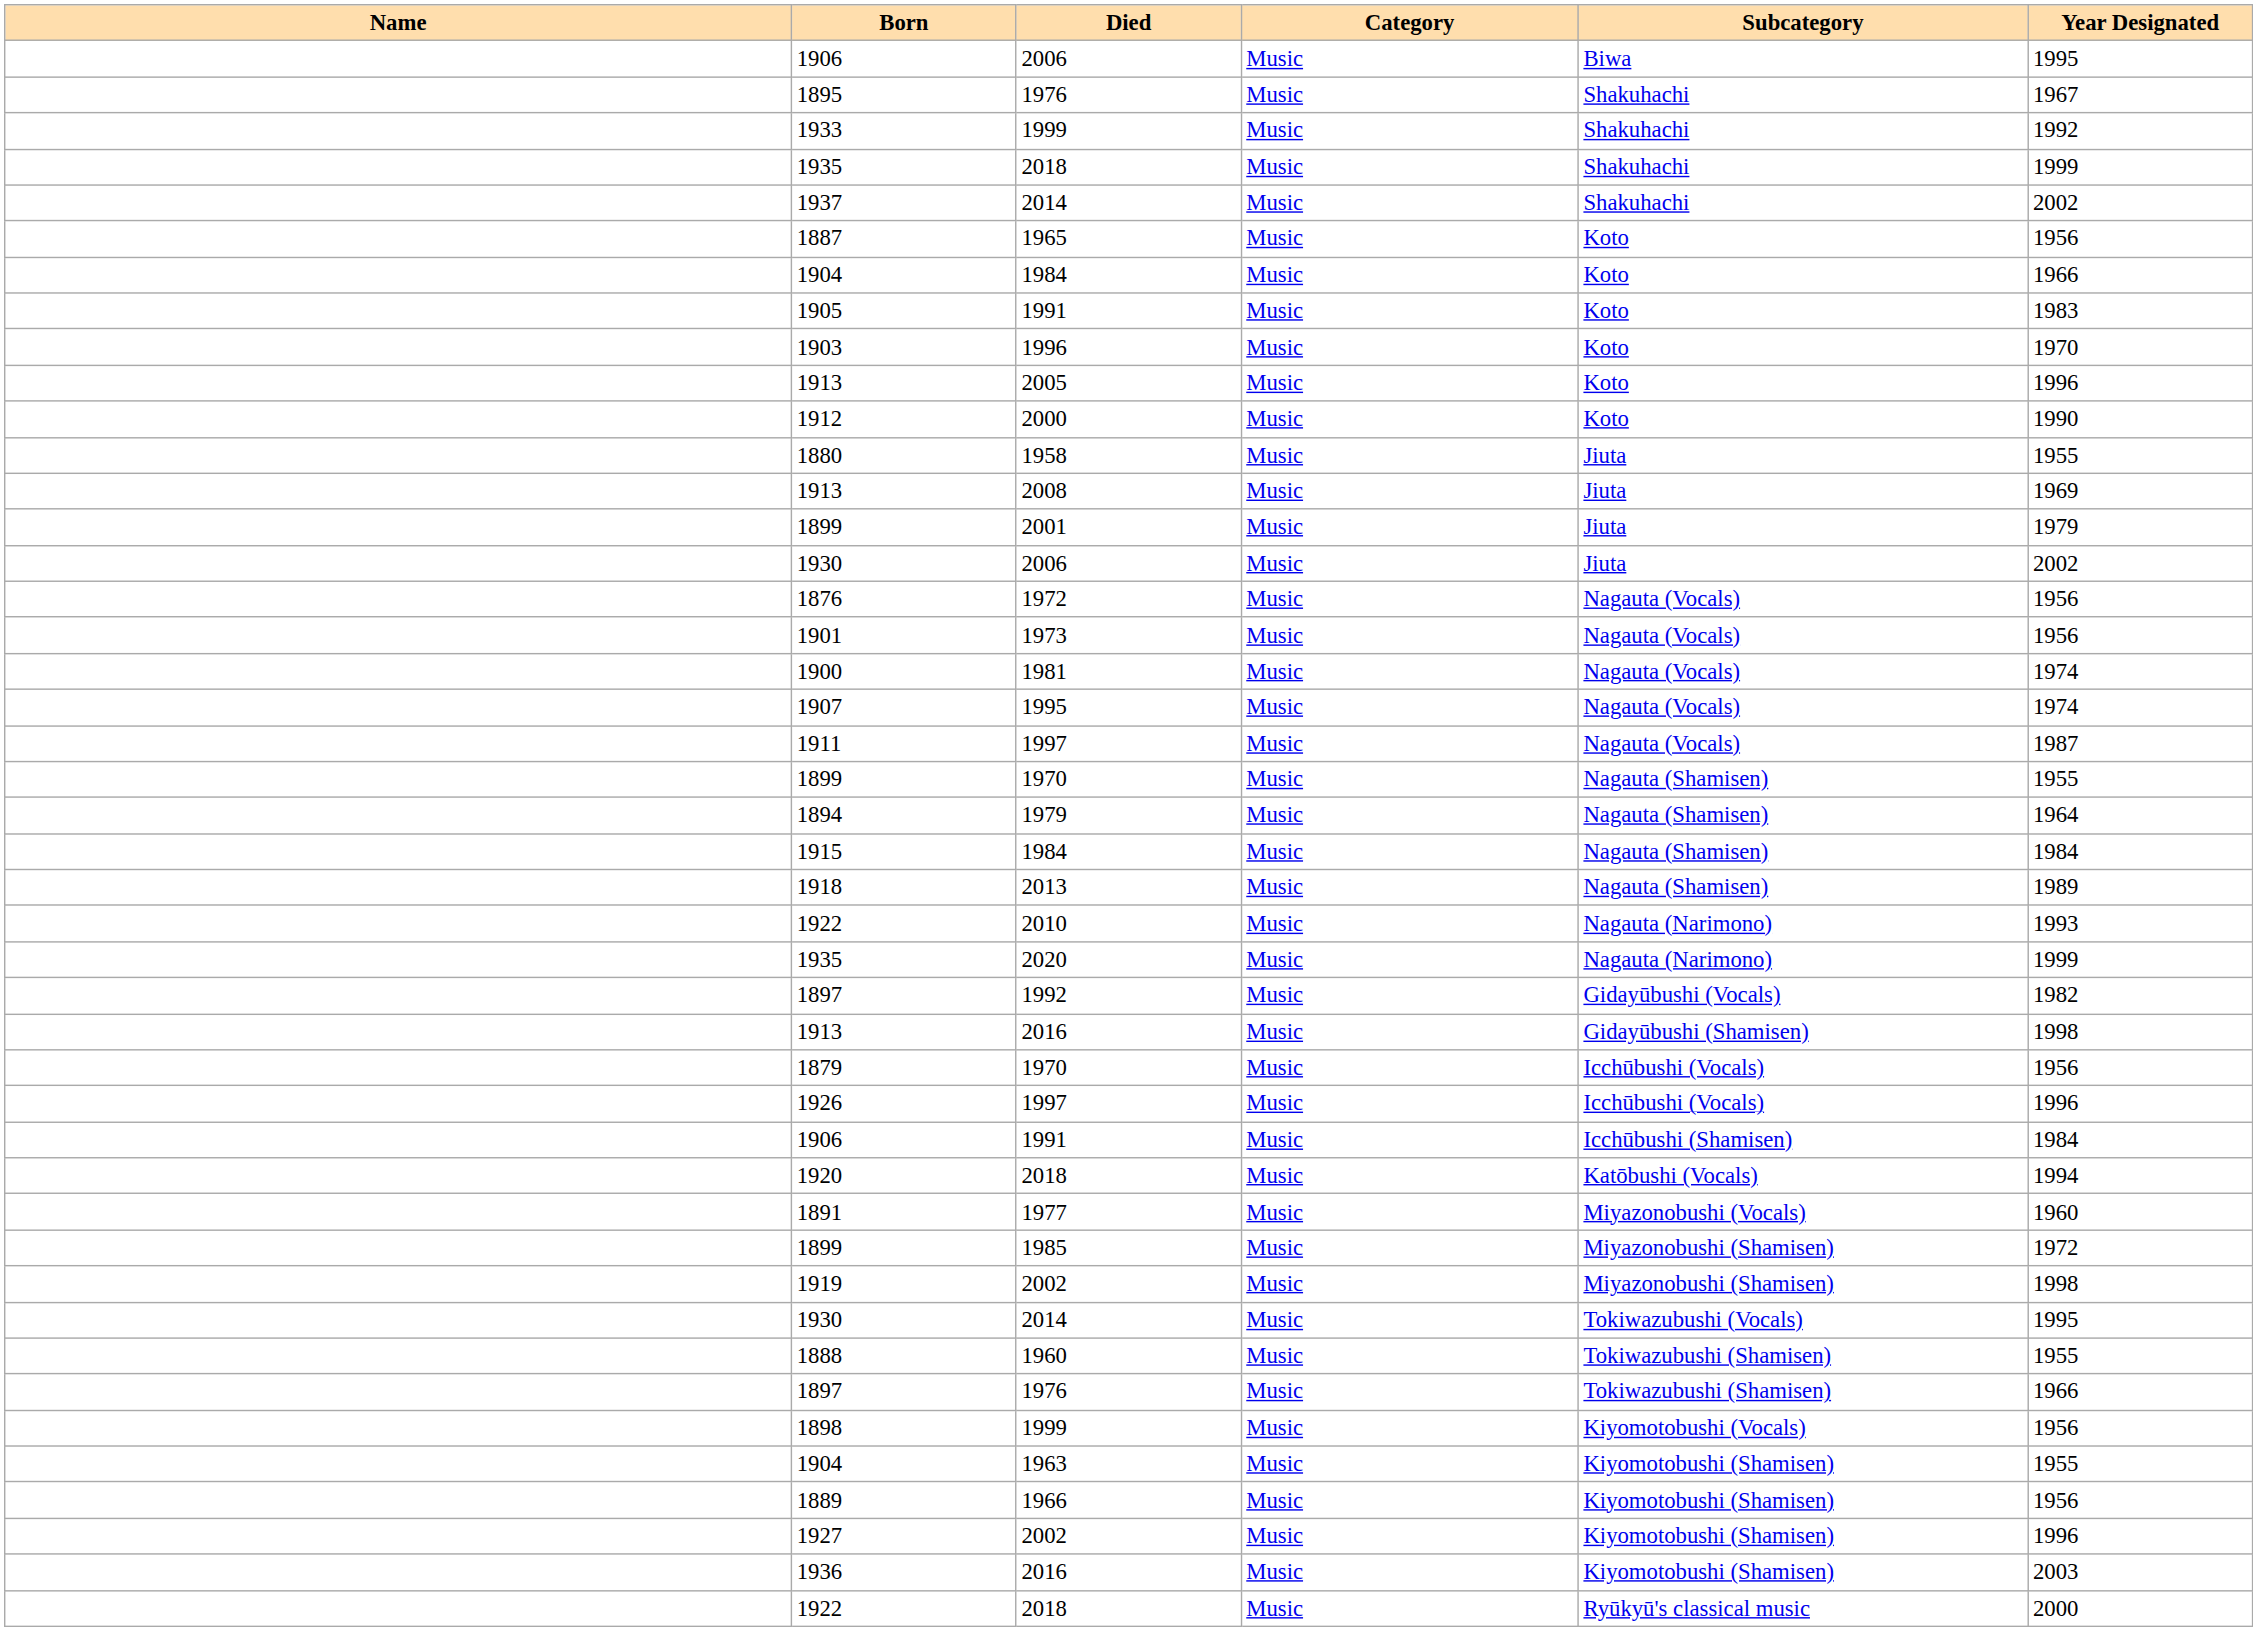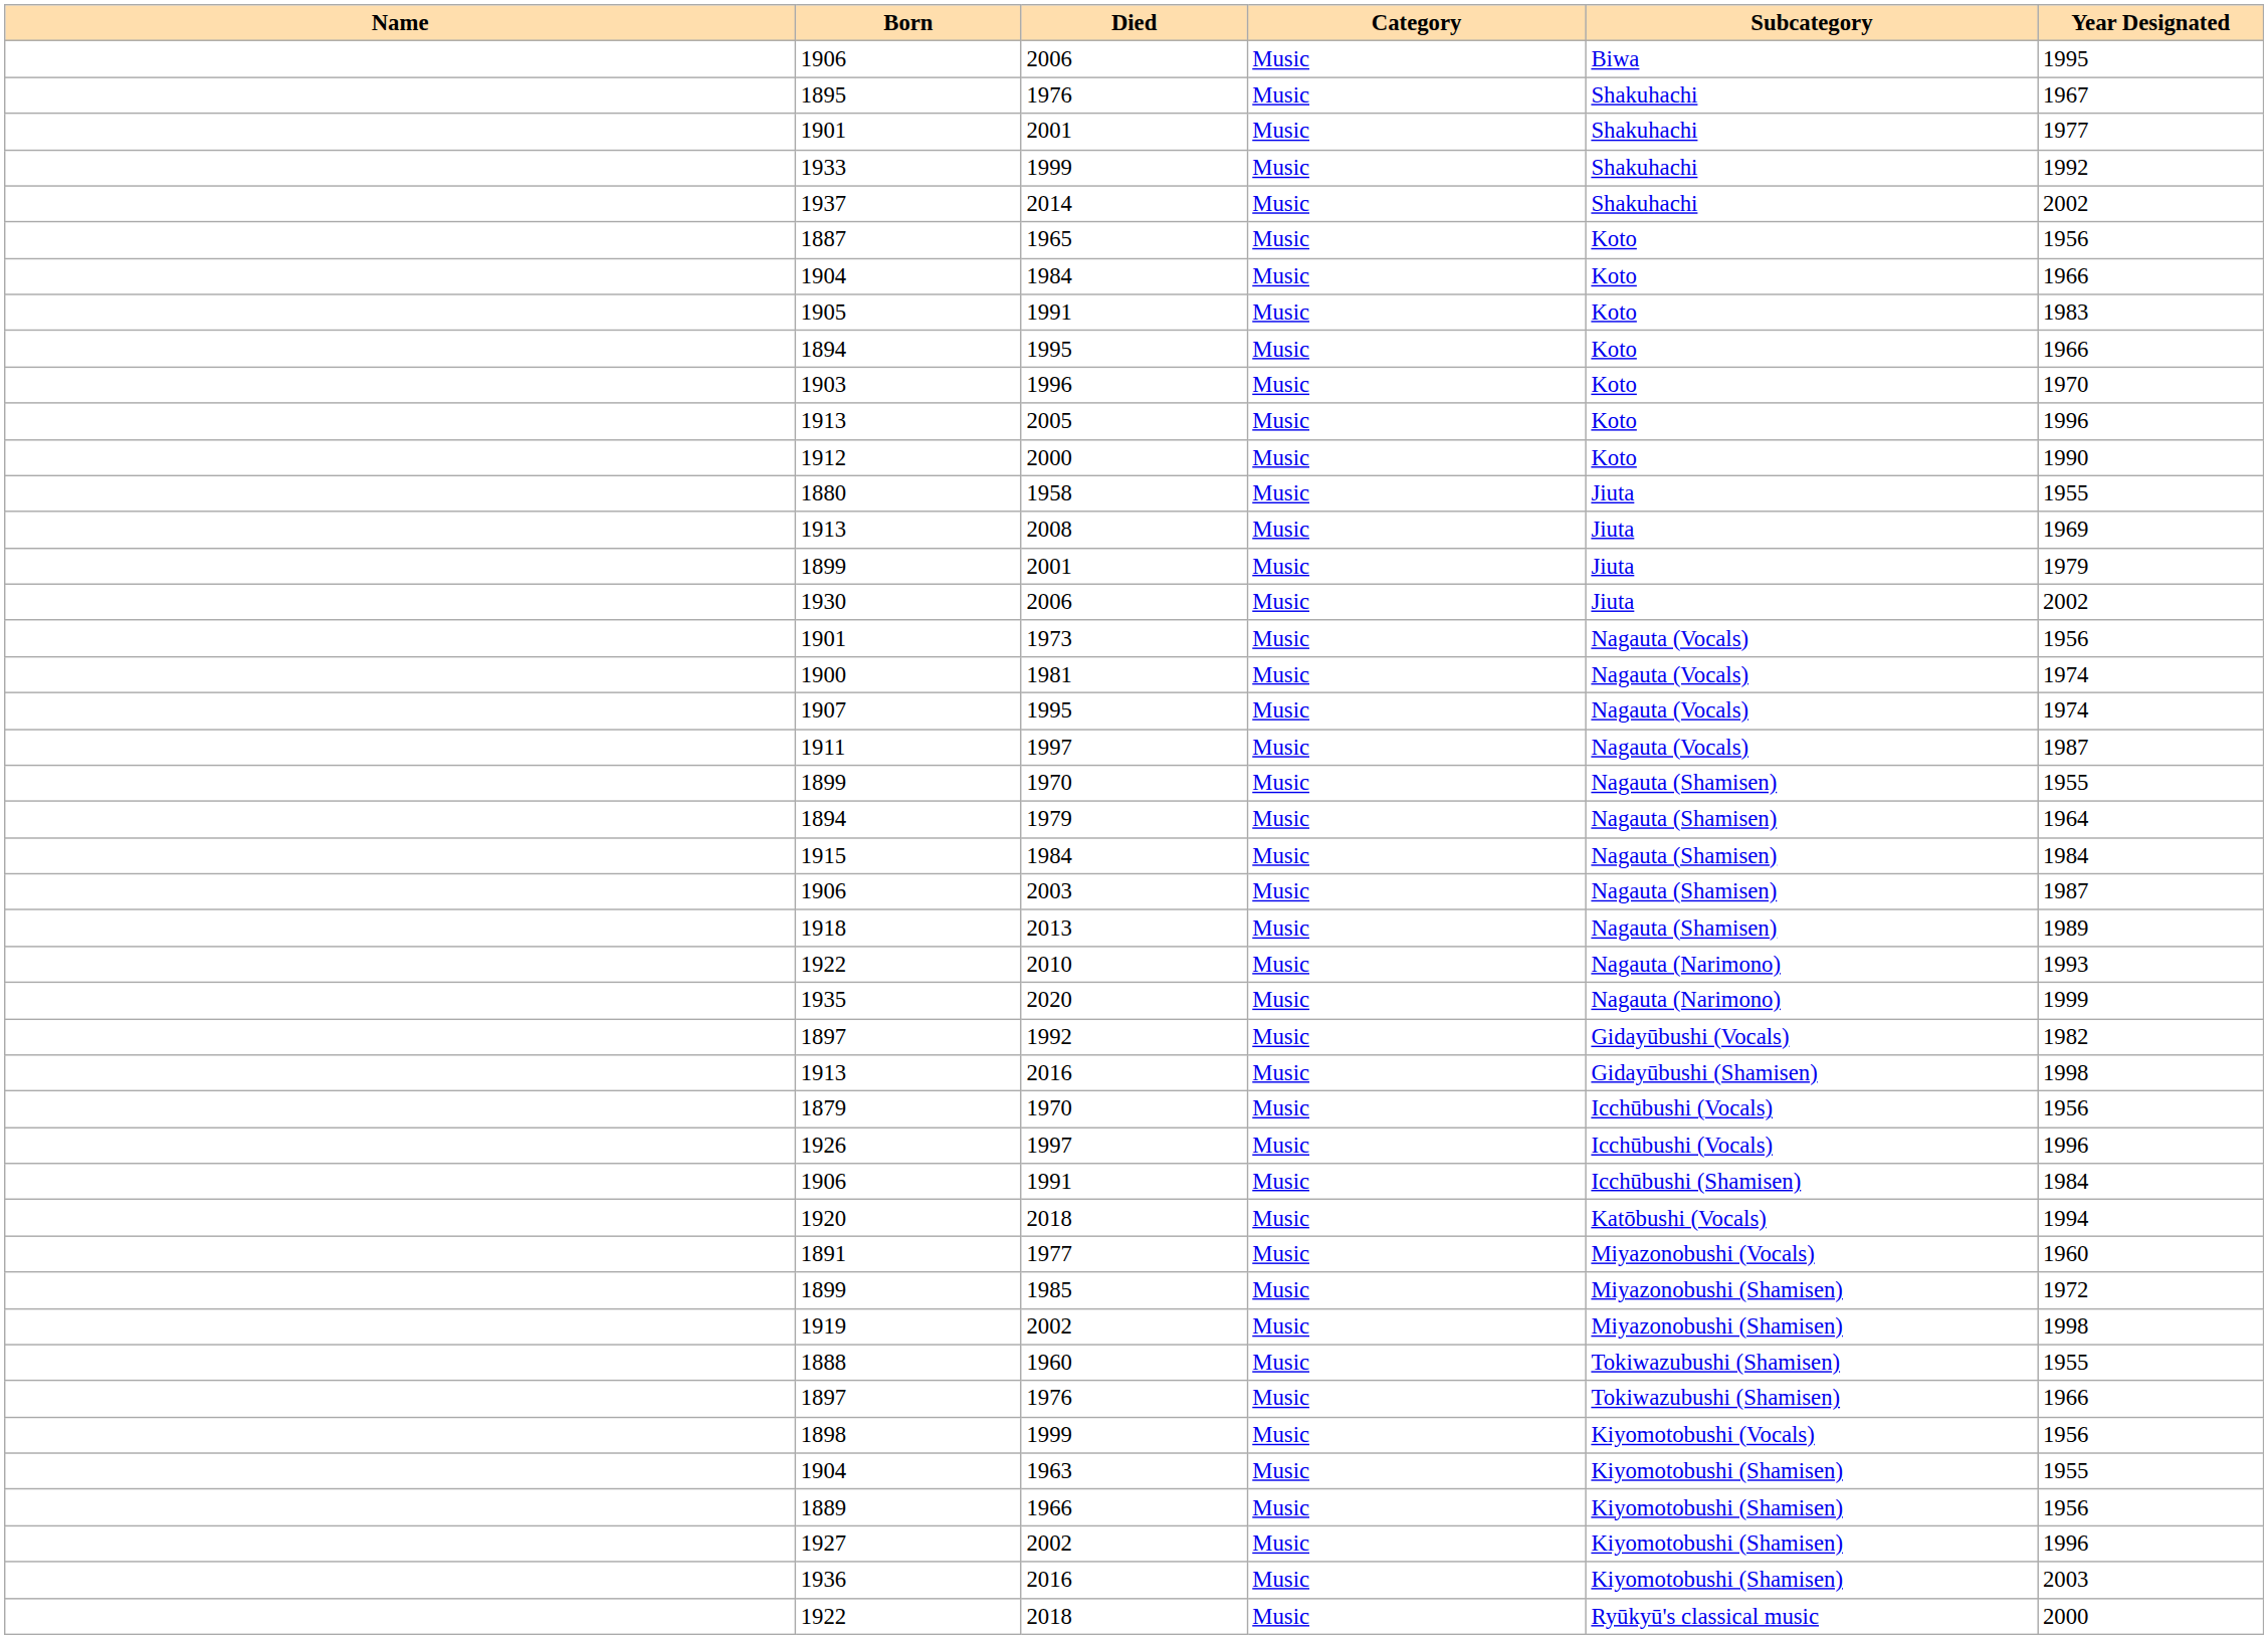+ row: 1901 | 2001 | Music | Shakuhachi | 1977
- row: 1935 | 2018 | Music | Shakuhachi | 1999
+ row: 1894 | 1995 | Music | Koto | 1966
- row: 1876 | 1972 | Music | Nagauta (Vocals) | 1956
+ row: 1906 | 2003 | Music | Nagauta (Shamisen) | 1987
- row: 1930 | 2014 | Music | Tokiwazubushi (Vocals) | 1995
